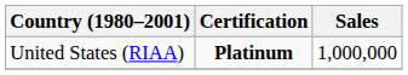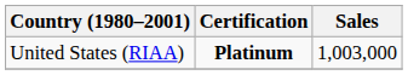United States (RIAA) | Sales: 1,000,000 -> 1,003,000
